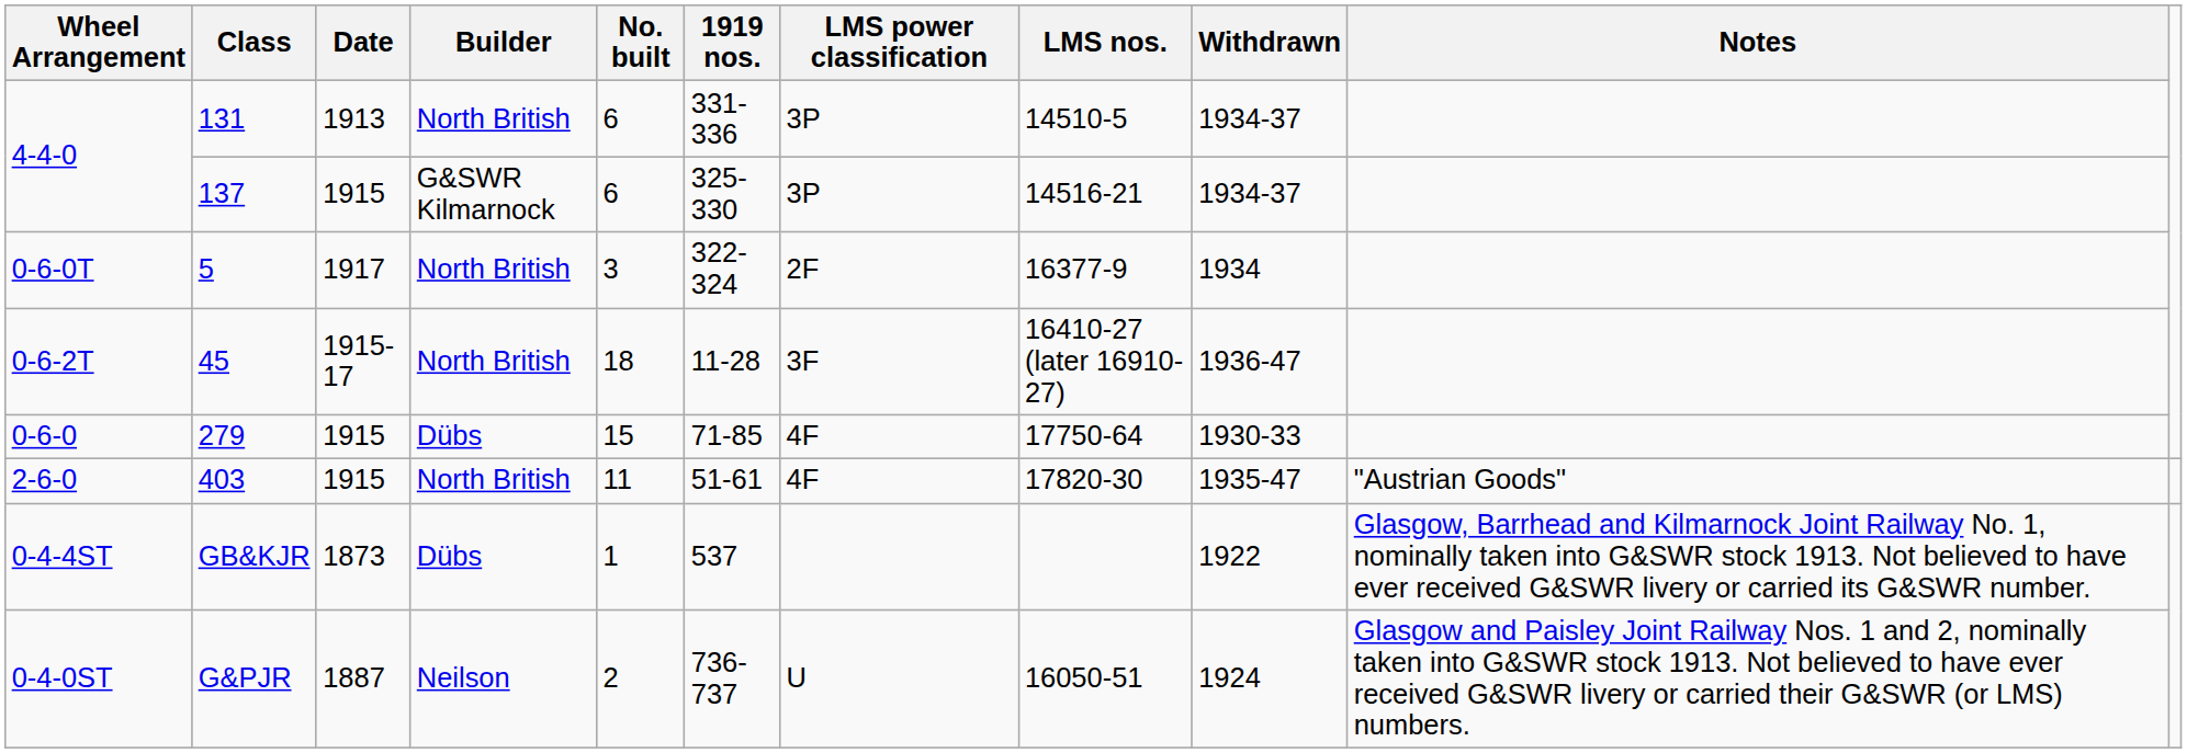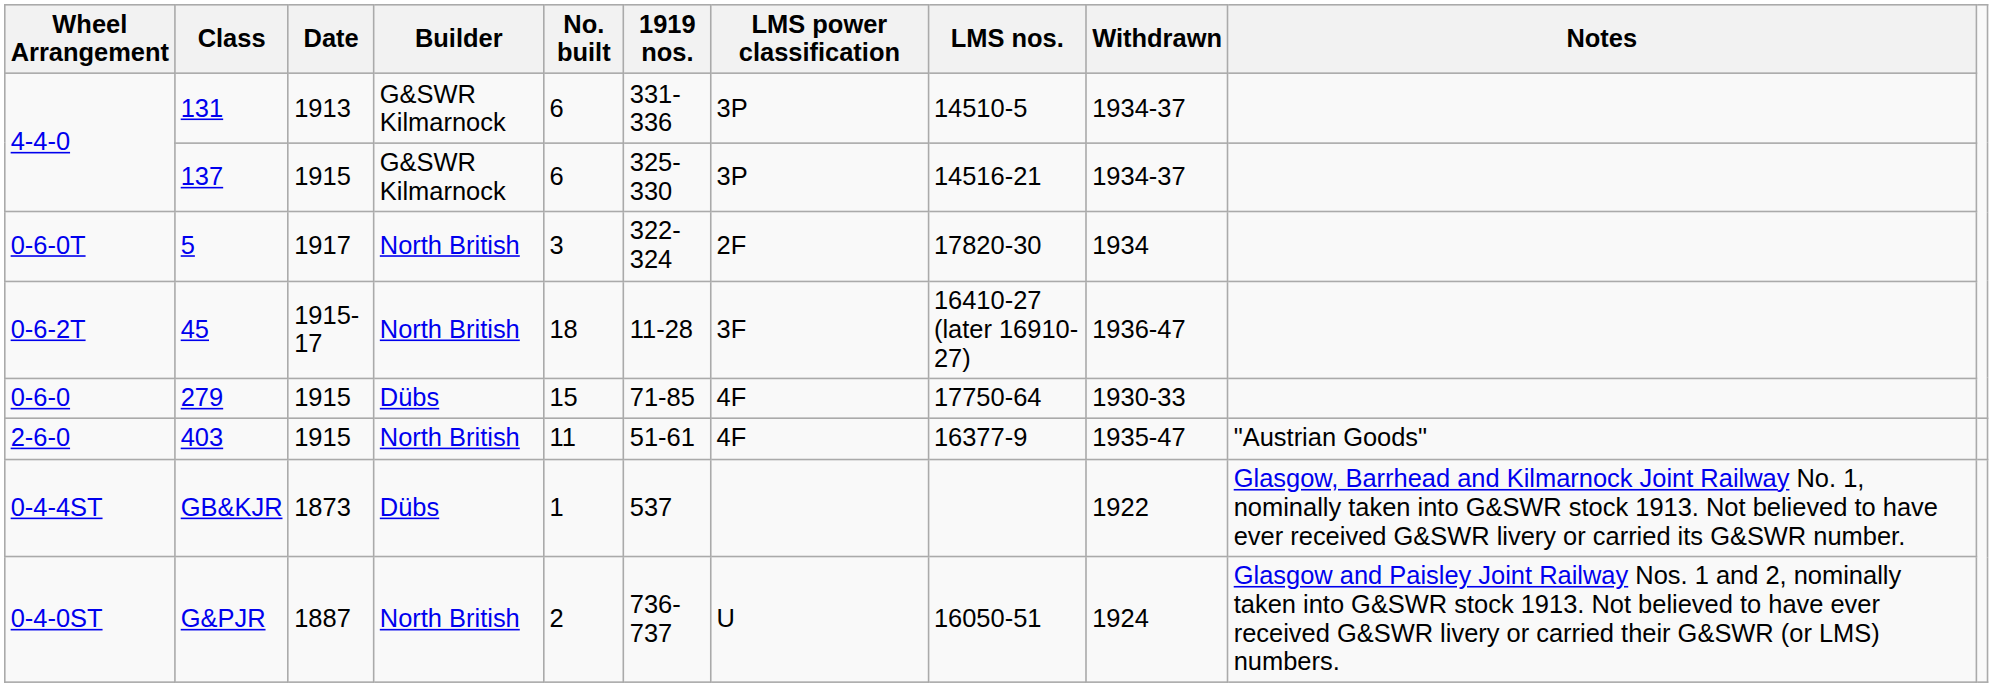131 | Builder: North British -> G&SWR Kilmarnock
5 | LMS nos.: 16377-9 -> 17820-30
403 | LMS nos.: 17820-30 -> 16377-9
G&PJR | Builder: Neilson -> North British
